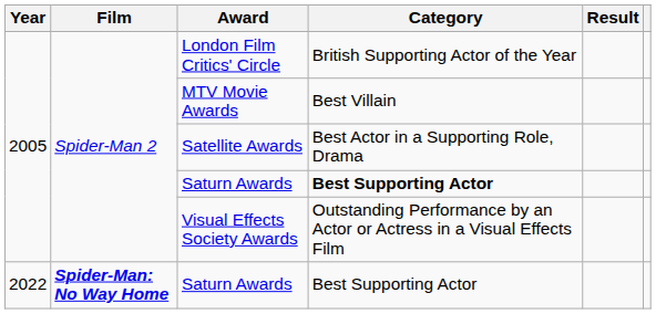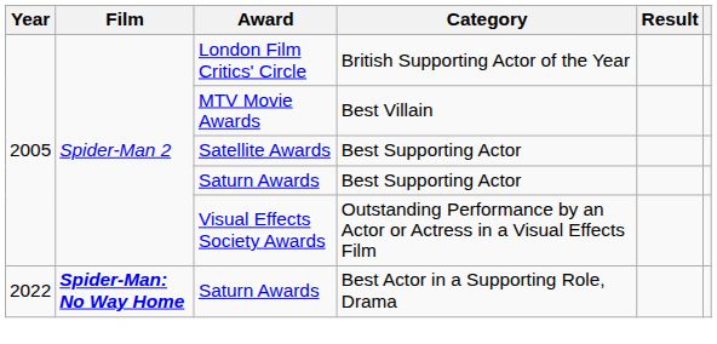Satellite Awards | Category: Best Actor in a Supporting Role, Drama -> Best Supporting Actor
2005 / Saturn Awards | Category: bold -> normal
2022 / Saturn Awards | Category: Best Supporting Actor -> Best Actor in a Supporting Role, Drama
